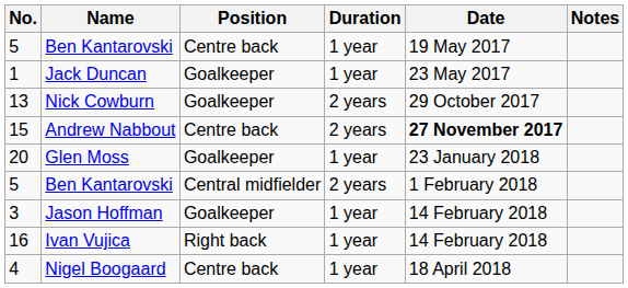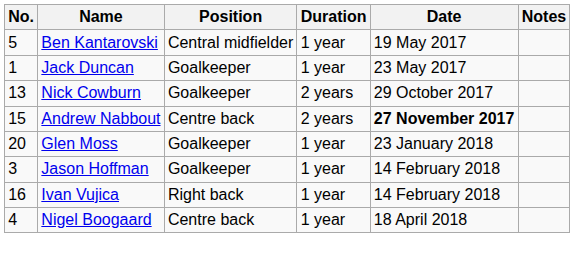5 / 1 year | Position: Centre back -> Central midfielder
- row: 5 | Ben Kantarovski | Central midfielder | 2 years | 1 February 2018
